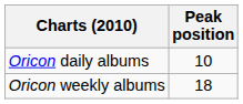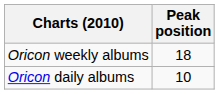rows swapped: Oricon daily albums <-> Oricon weekly albums
